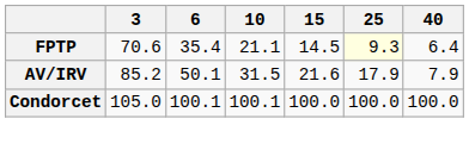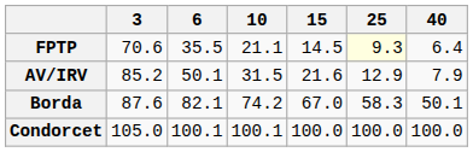FPTP | 6: 35.4 -> 35.5
AV/IRV | 25: 17.9 -> 12.9
+ row: Borda | 87.6 | 82.1 | 74.2 | 67.0 | 58.3 | 50.1
